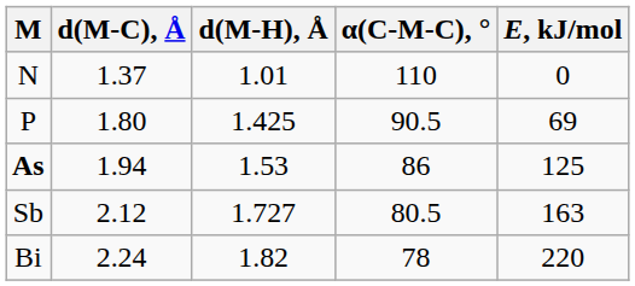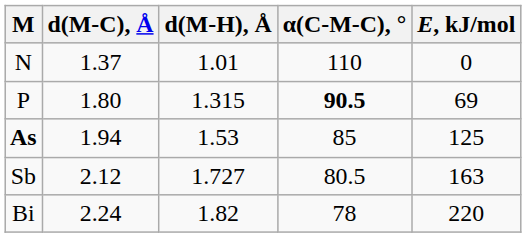P | d(M-H), Å: 1.425 -> 1.315
P | α(C-M-C), °: normal -> bold
As | α(C-M-C), °: 86 -> 85
